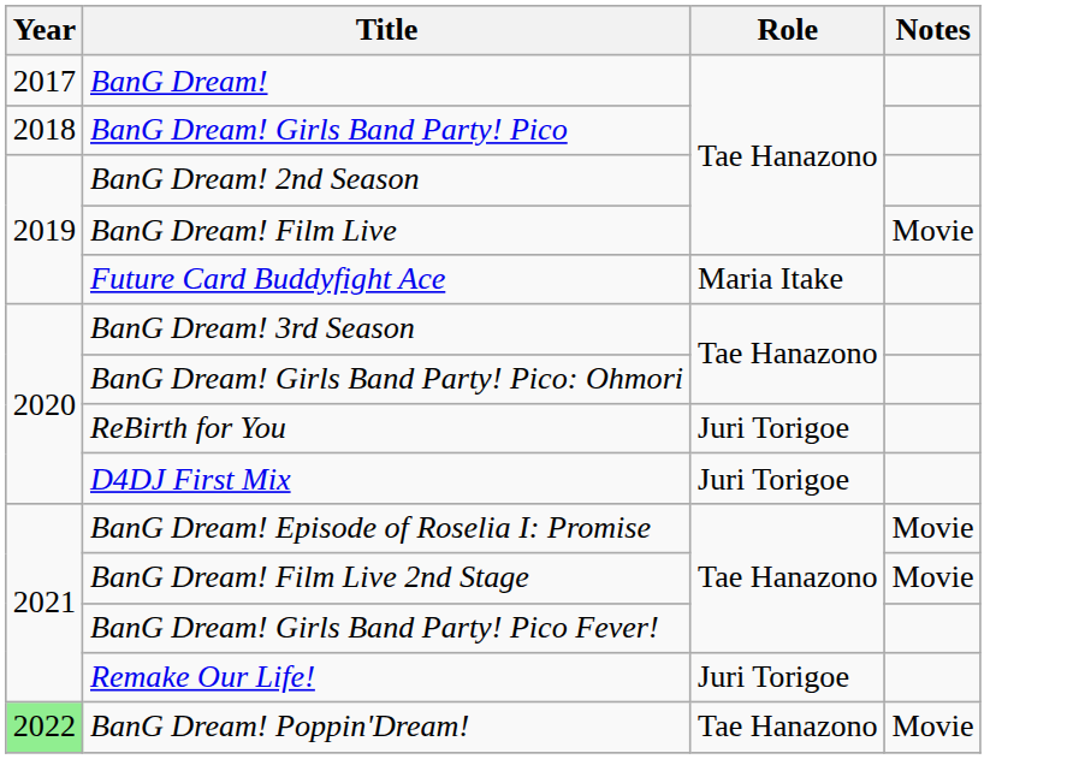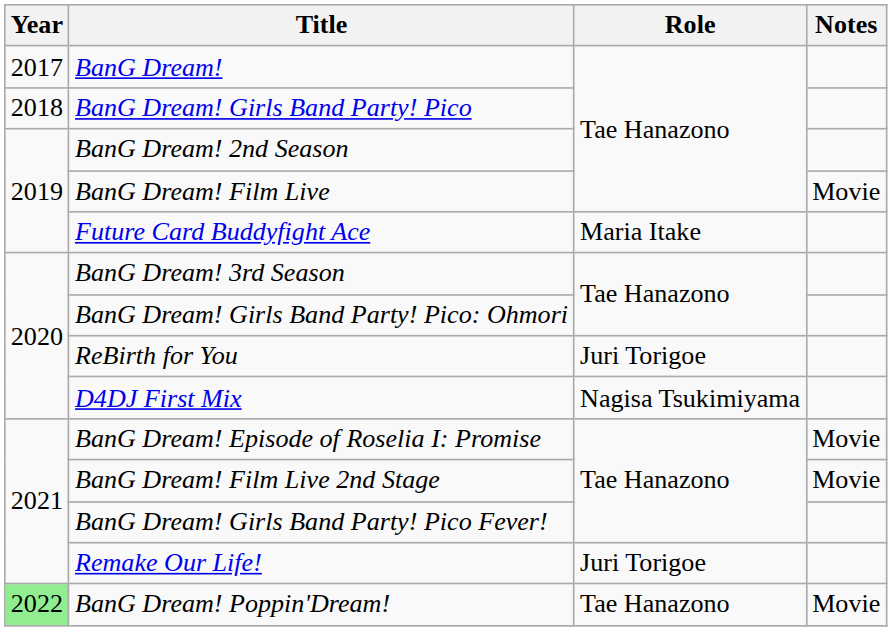D4DJ First Mix | Role: Juri Torigoe -> Nagisa Tsukimiyama
